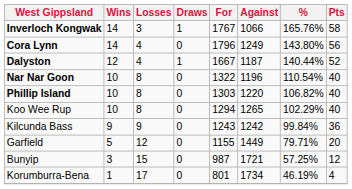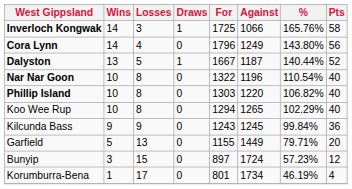Inverloch Kongwak | For: 1767 -> 1725
Dalyston | Wins: 12 -> 13
Dalyston | Losses: 4 -> 5
Kilcunda Bass | Against: 1242 -> 1245
Garfield | Losses: 12 -> 13
Bunyip | For: 987 -> 897
Bunyip | Against: 1721 -> 1724
Bunyip | %: 57.25% -> 57.23%
